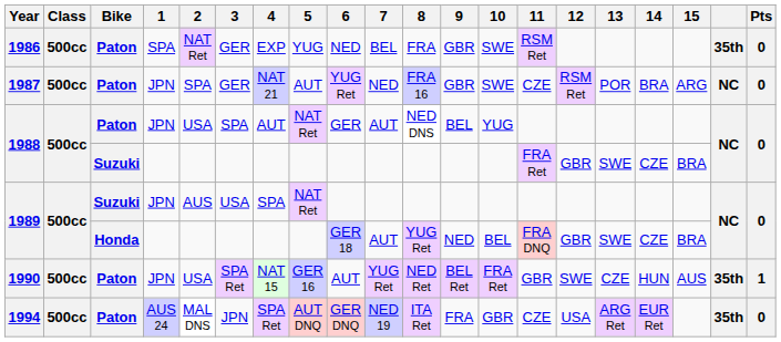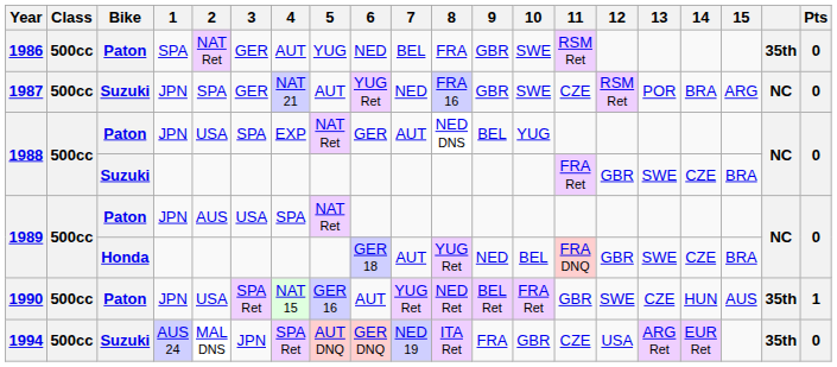1986 | 4: EXP -> AUT
1987 | Bike: Paton -> Suzuki
1988 / JPN | 4: AUT -> EXP
1989 / JPN | Bike: Suzuki -> Paton
1994 | Bike: Paton -> Suzuki
